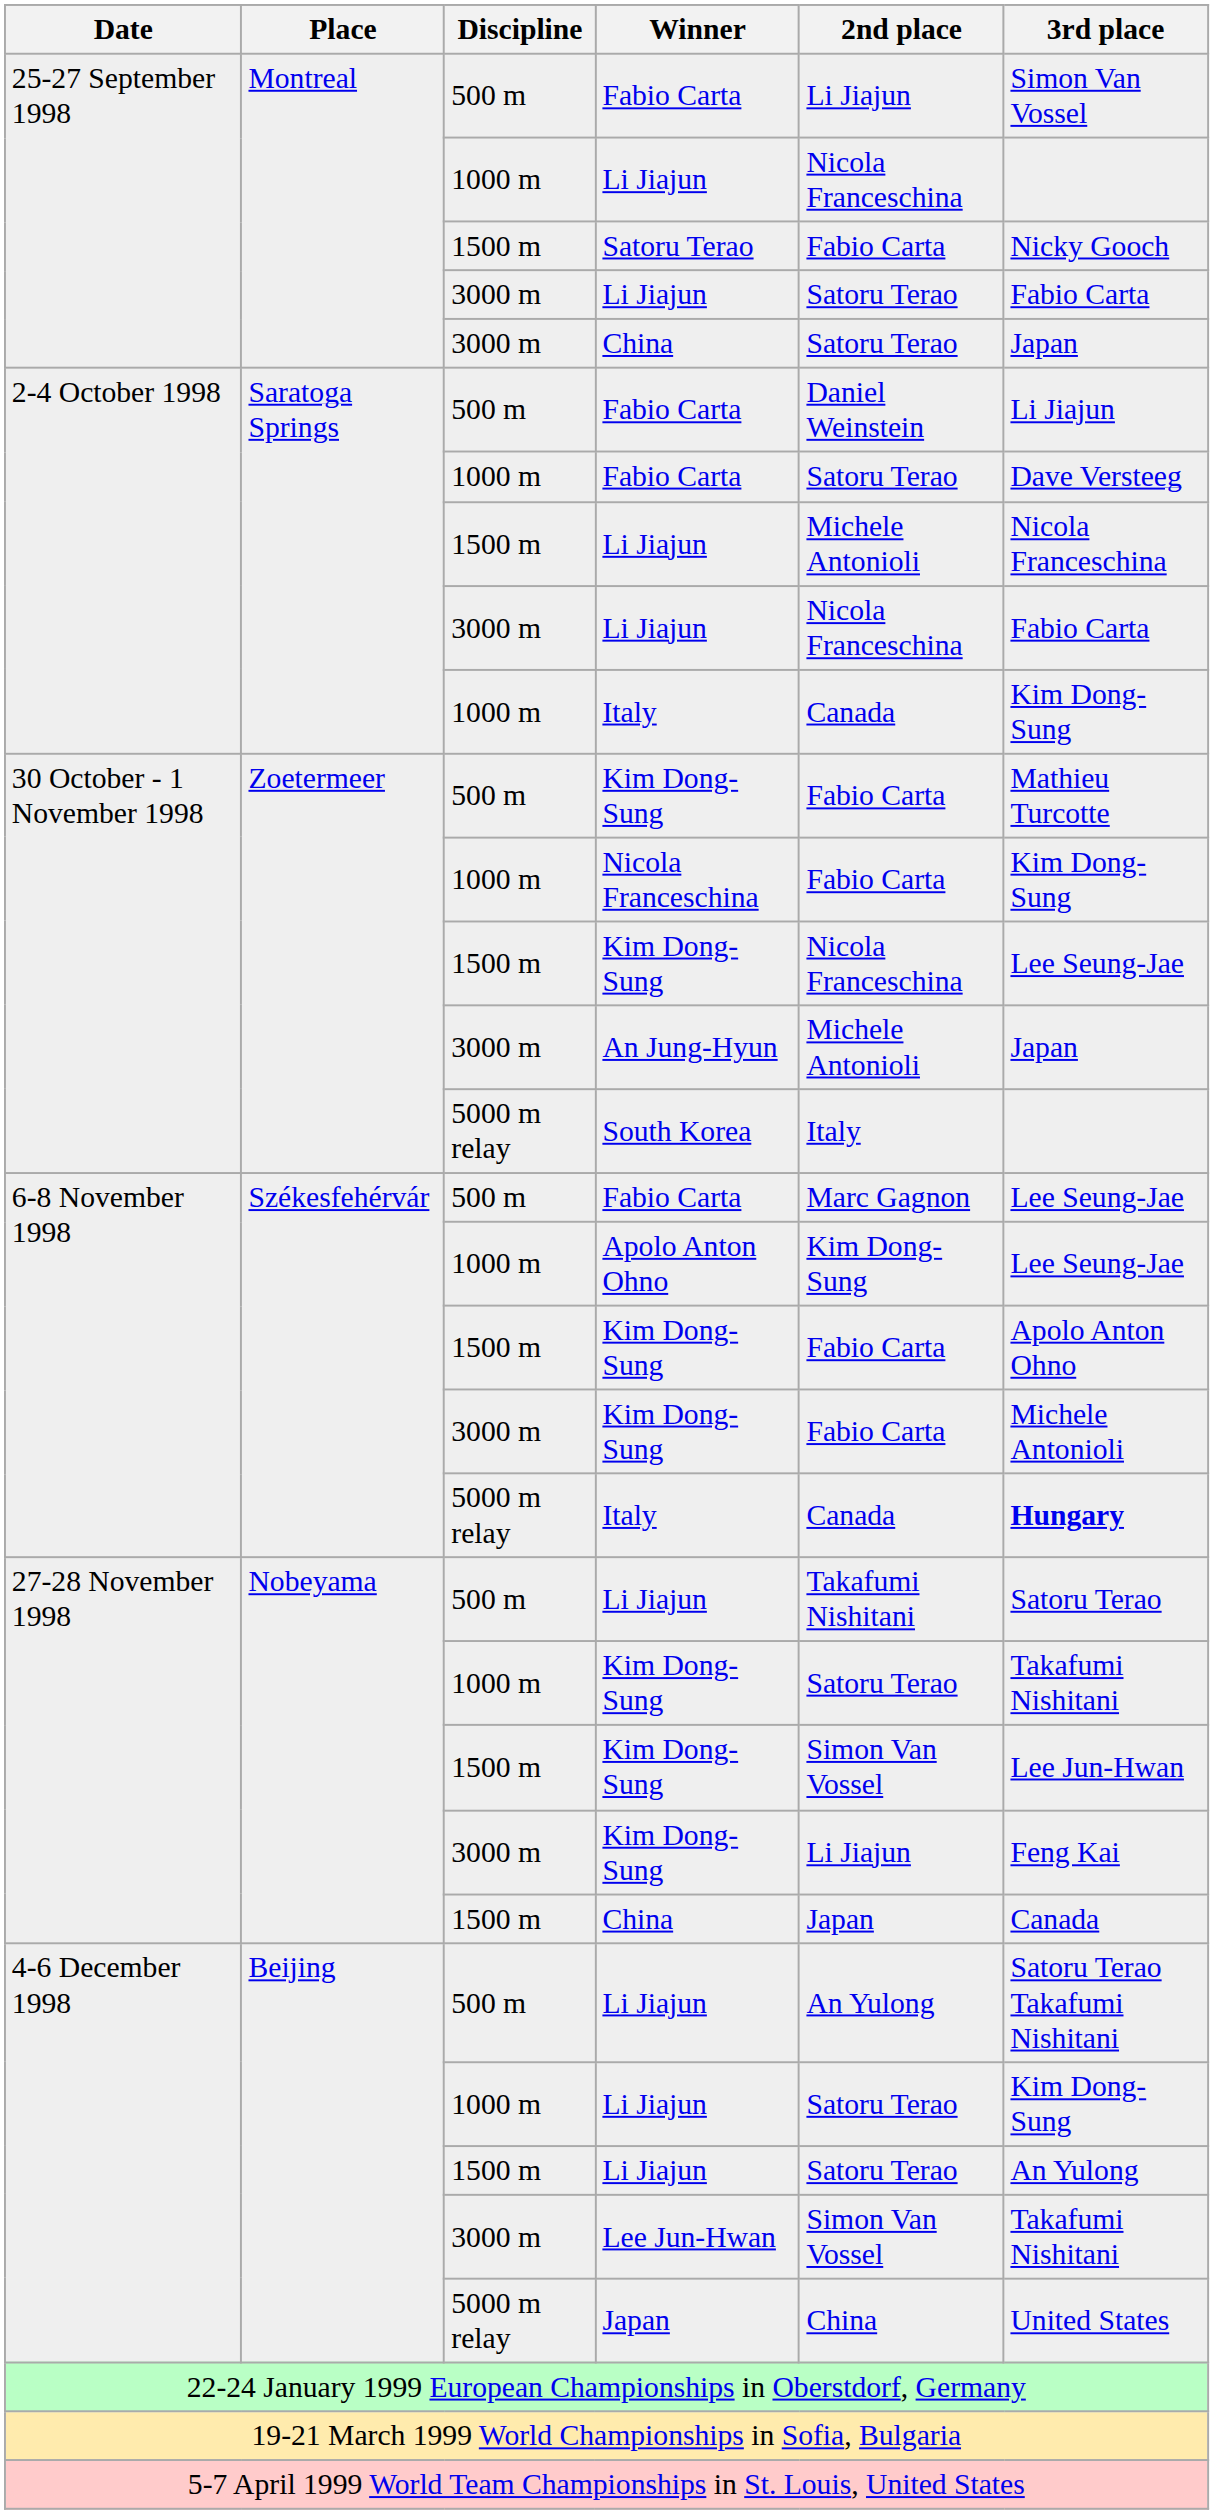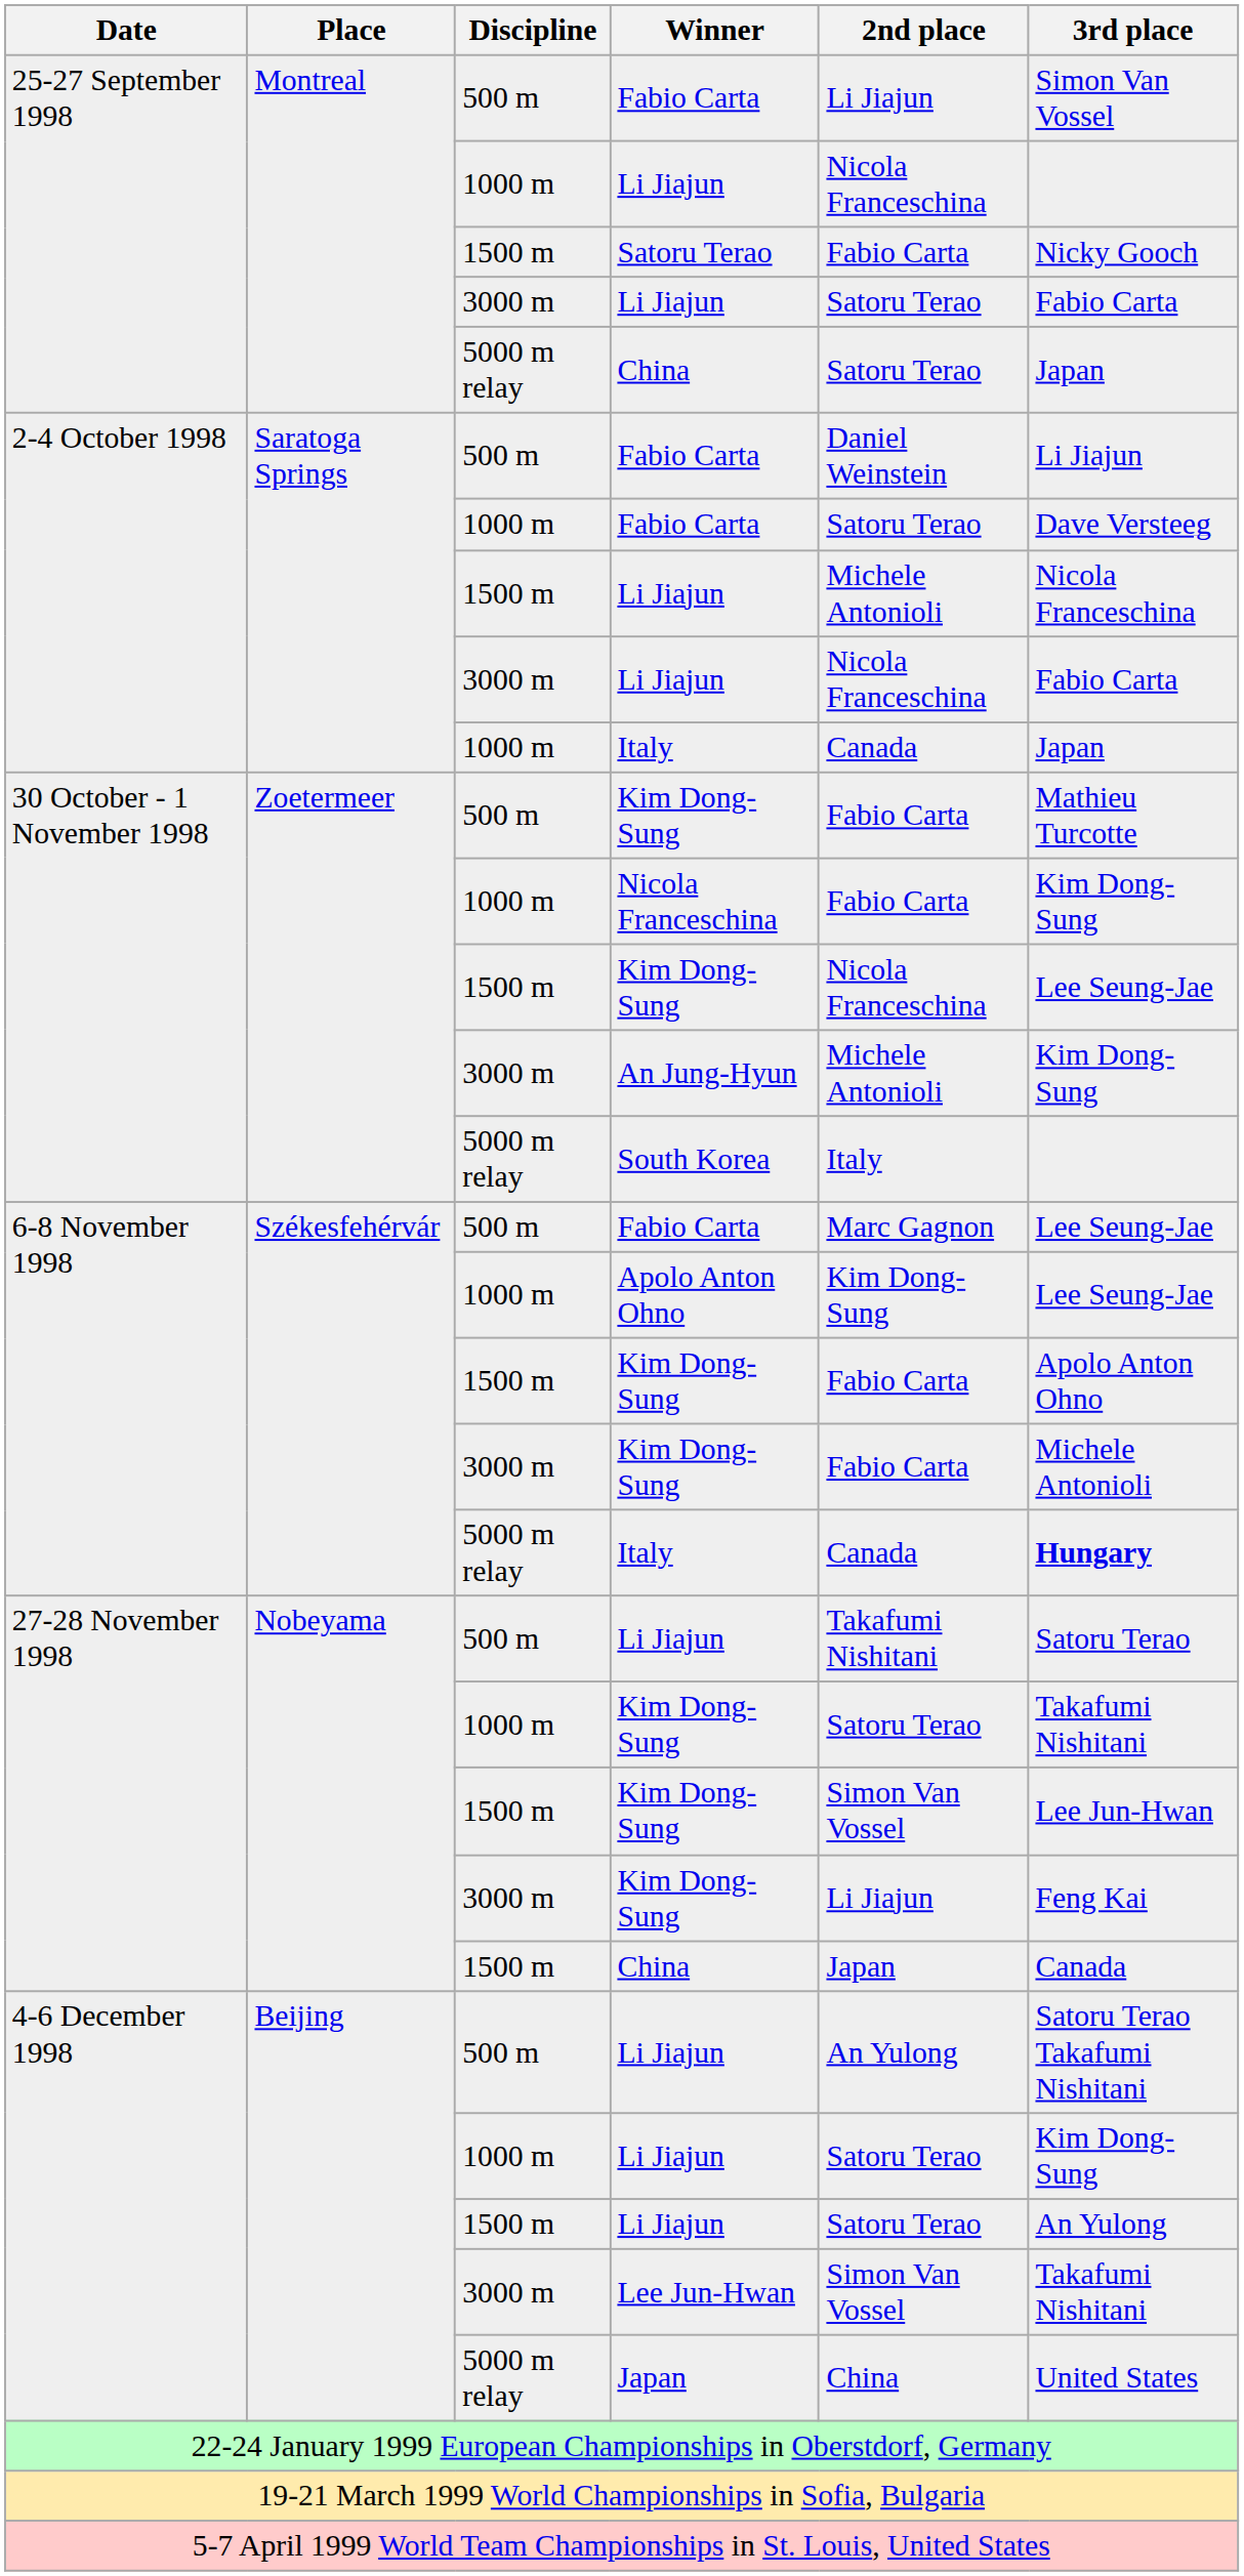25-27 September 1998 / China | Discipline: 3000 m -> 5000 m relay
2-4 October 1998 / Italy | 3rd place: Kim Dong-Sung -> Japan
An Jung-Hyun | 3rd place: Japan -> Kim Dong-Sung
